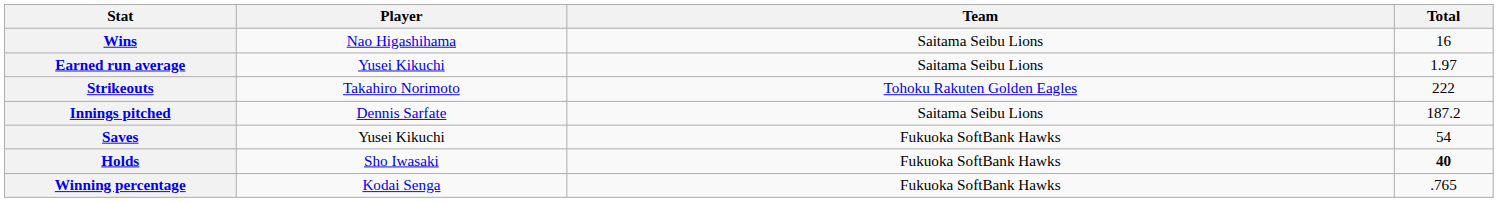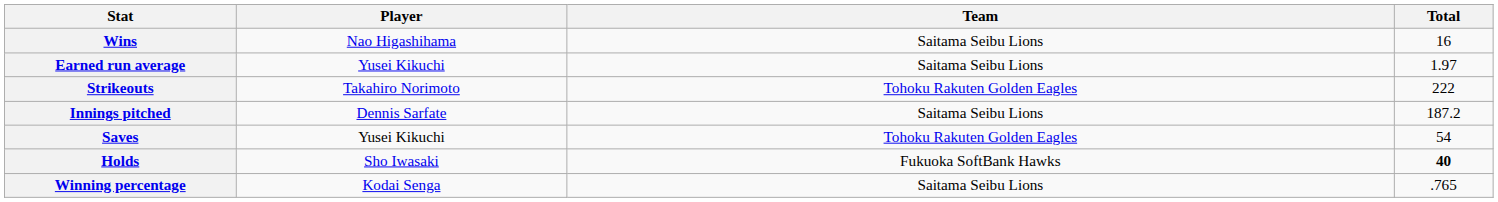Saves | Team: Fukuoka SoftBank Hawks -> Tohoku Rakuten Golden Eagles
Winning percentage | Team: Fukuoka SoftBank Hawks -> Saitama Seibu Lions
